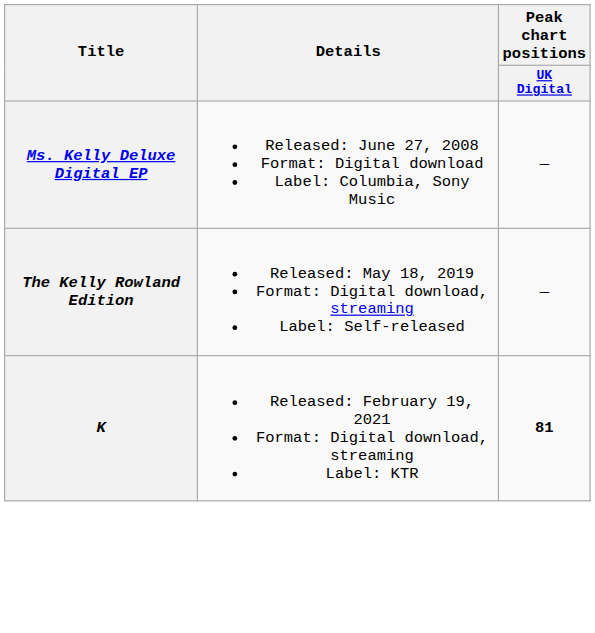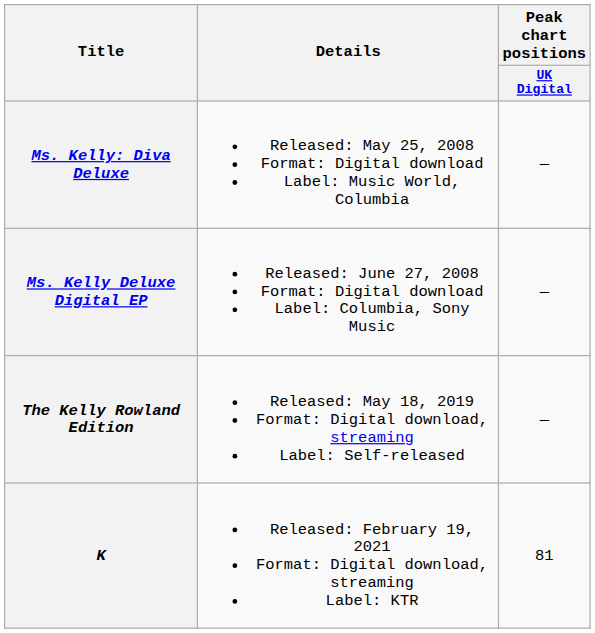+ row: Ms. Kelly: Diva Deluxe | Released: May 25, 2008 Format: Digital download Label: Music World, Columbia | —
K | Peak chart positions / UK Digital: bold -> normal
